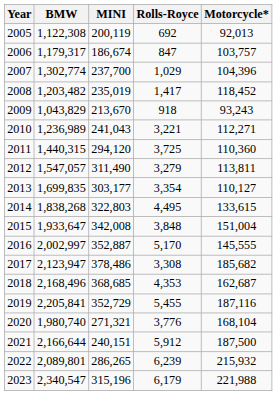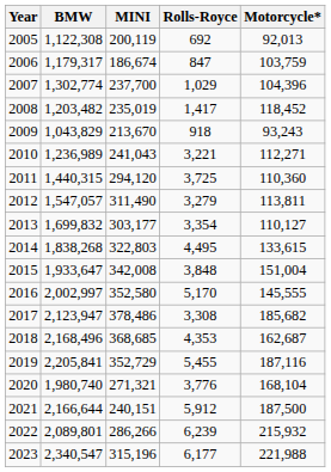2006 | Motorcycle*: 103,757 -> 103,759
2013 | BMW: 1,699,835 -> 1,699,832
2016 | MINI: 352,887 -> 352,580
2022 | MINI: 286,265 -> 286,266
2023 | Rolls-Royce: 6,179 -> 6,177
